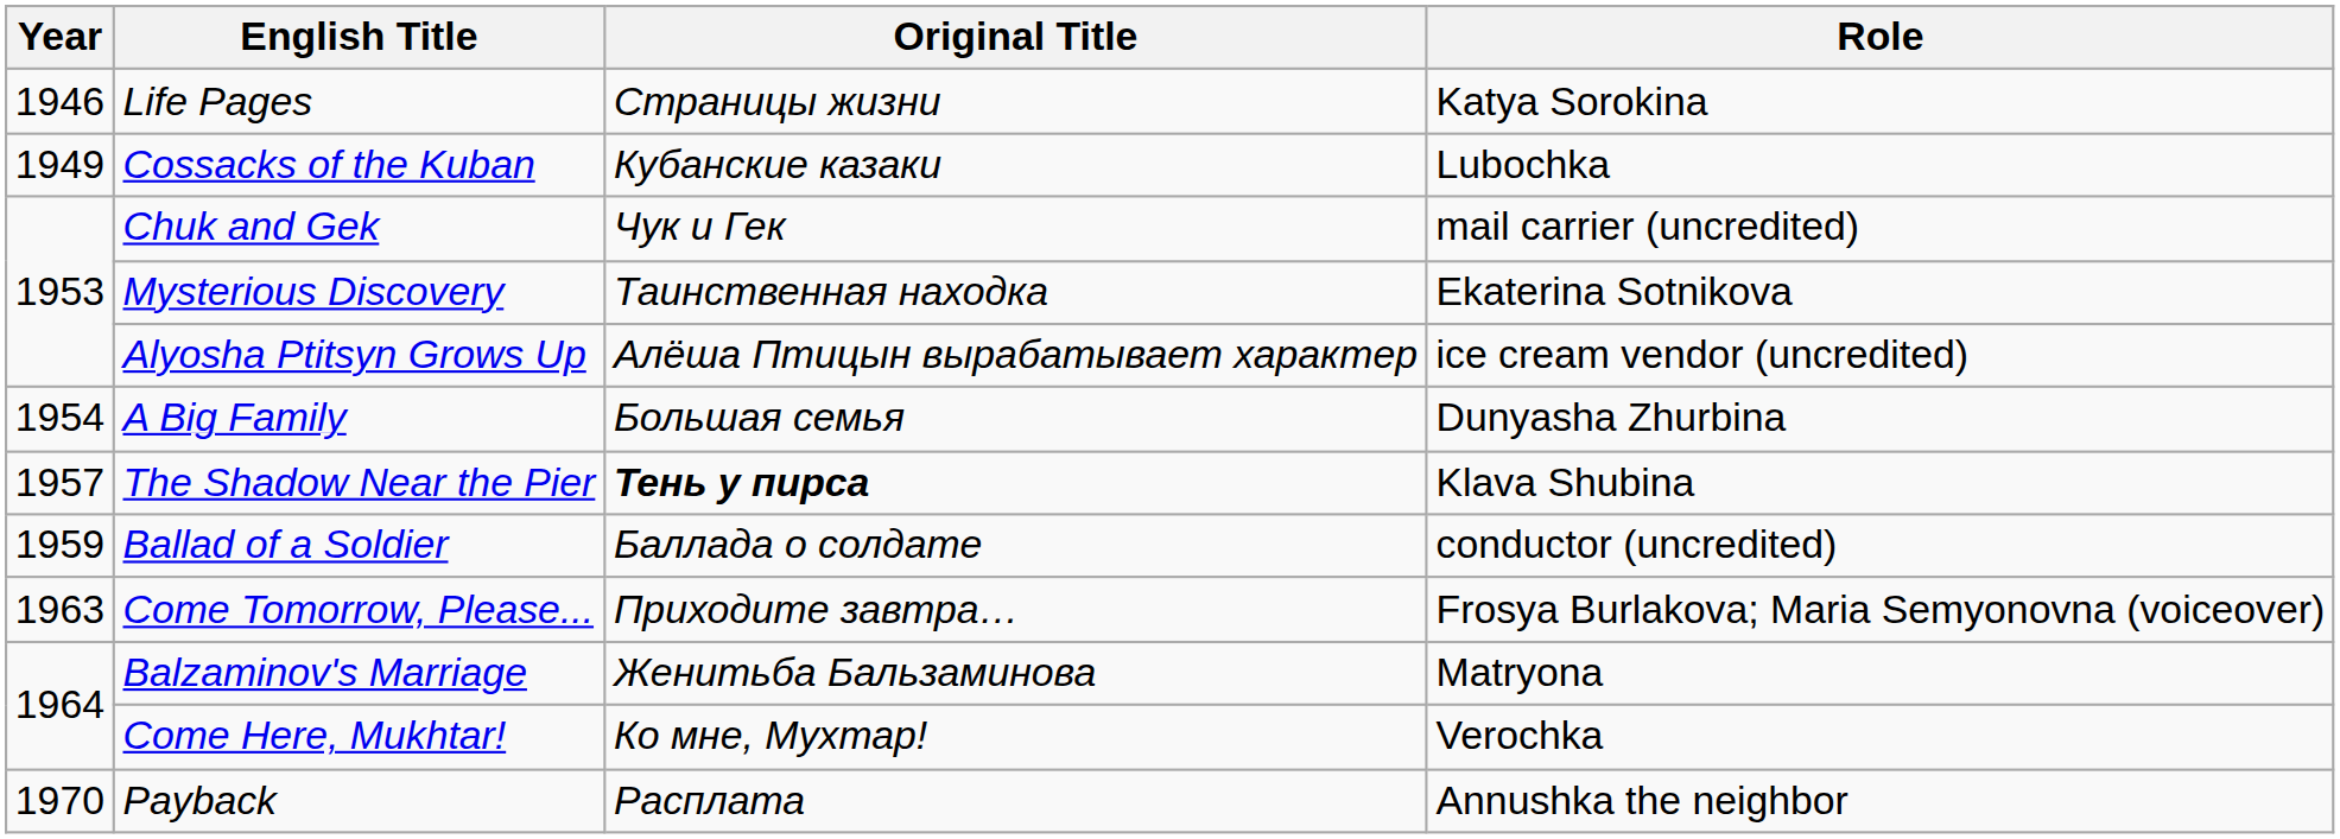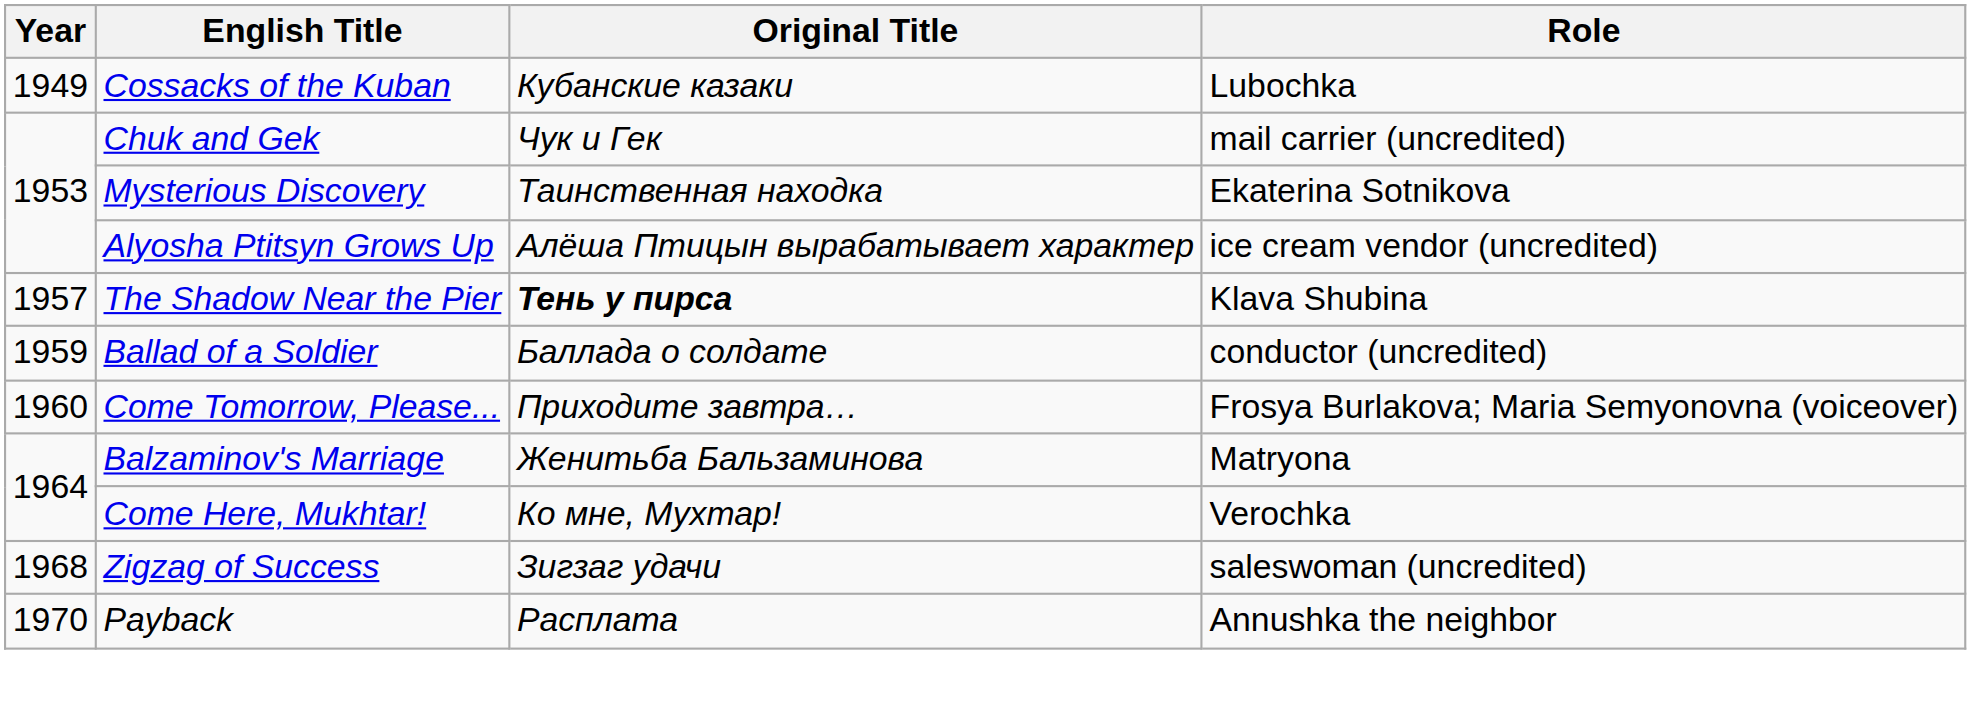- row: 1946 | Life Pages | Страницы жизни | Katya Sorokina
- row: 1954 | A Big Family | Большая семья | Dunyasha Zhurbina
Come Tomorrow, Please... | Year: 1963 -> 1960
+ row: 1968 | Zigzag of Success | Зигзаг удачи | saleswoman (uncredited)
